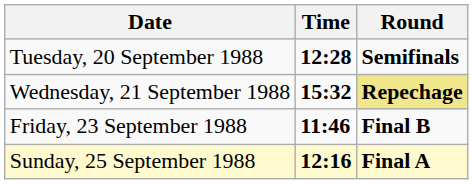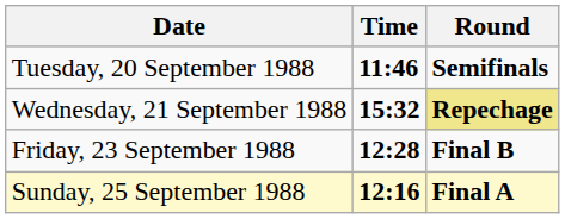Tuesday, 20 September 1988 | Time: 12:28 -> 11:46
Friday, 23 September 1988 | Time: 11:46 -> 12:28
